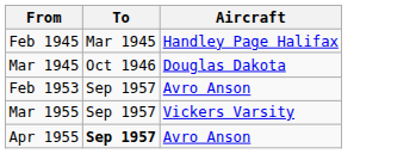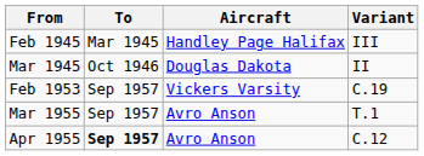+ column: Variant | III | II | C.19 | T.1 | C.12
Feb 1953 | Aircraft: Avro Anson -> Vickers Varsity
Mar 1955 | Aircraft: Vickers Varsity -> Avro Anson
